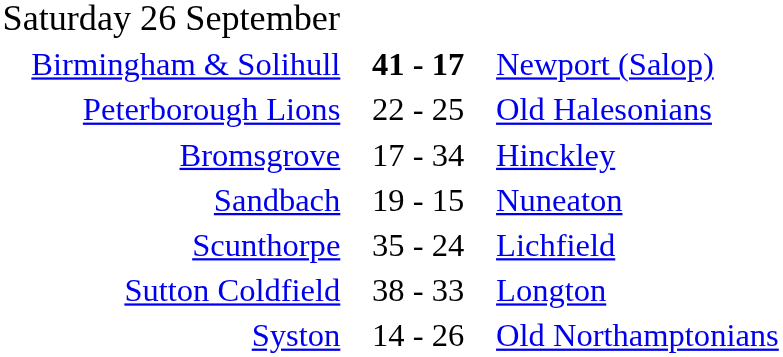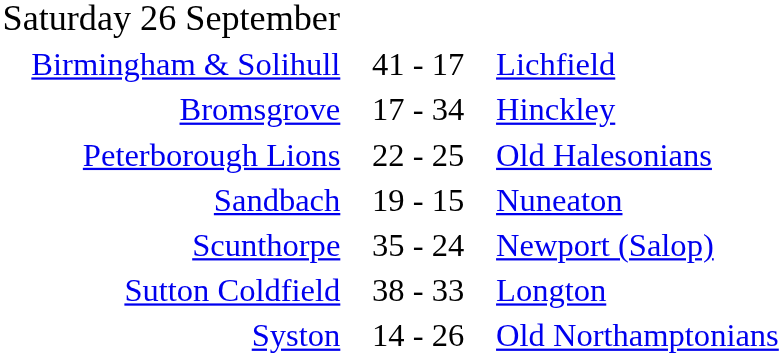Birmingham & Solihull | column 2: bold -> normal
Birmingham & Solihull | column 3: Newport (Salop) -> Lichfield
rows swapped: Bromsgrove <-> Peterborough Lions
Scunthorpe | column 3: Lichfield -> Newport (Salop)
